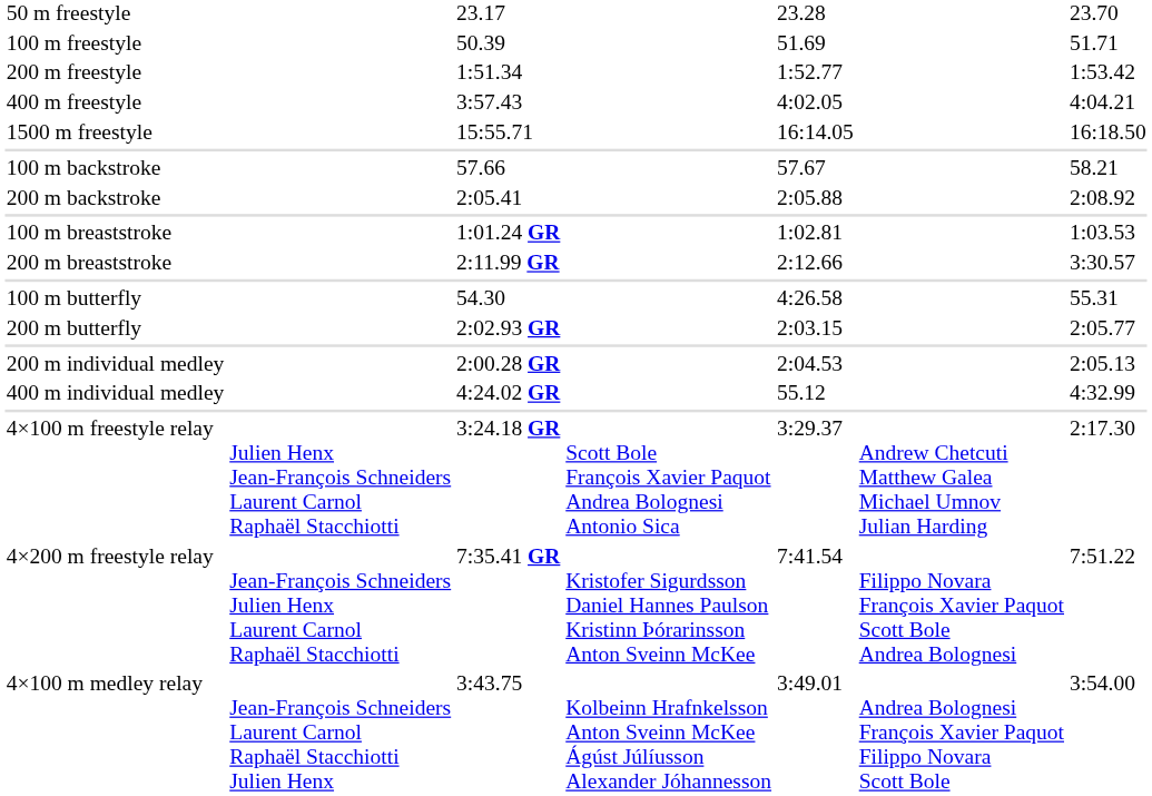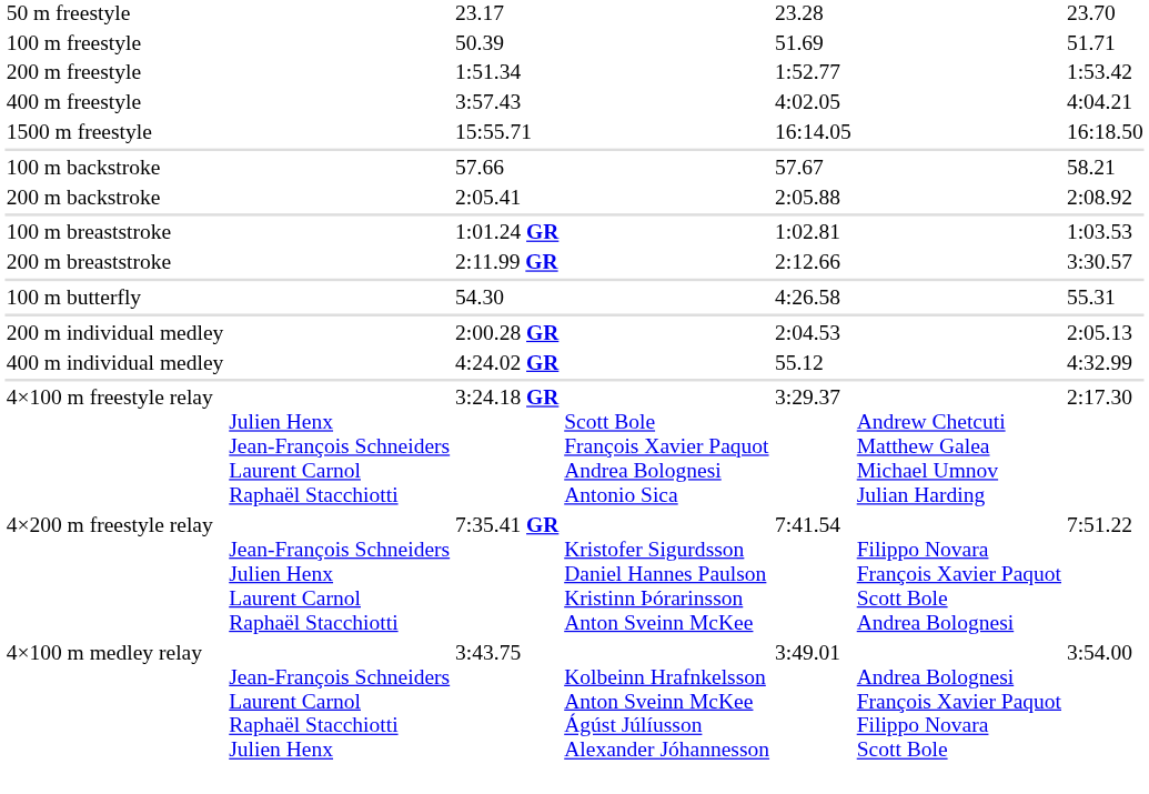- row: 200 m butterfly | 2:02.93 GR | 2:03.15 | 2:05.77
